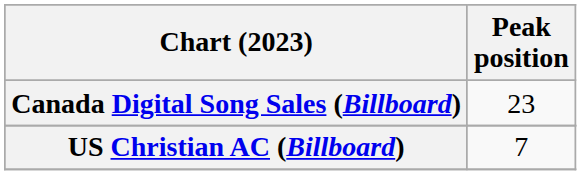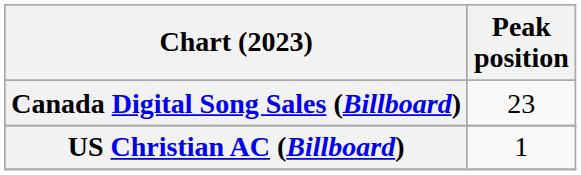US Christian AC (Billboard) | Peak position: 7 -> 1
